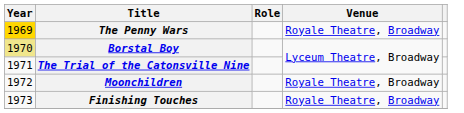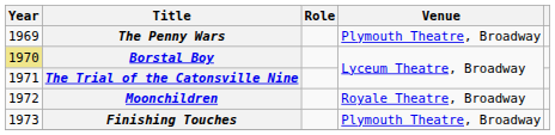The Penny Wars | Year: gold background -> no background
The Penny Wars | Venue: Royale Theatre, Broadway -> Plymouth Theatre, Broadway
Finishing Touches | Venue: Royale Theatre, Broadway -> Plymouth Theatre, Broadway
